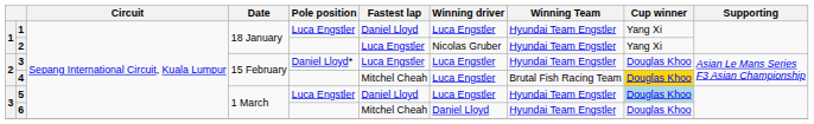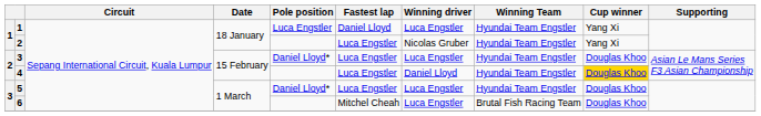4 | Fastest lap: Mitchel Cheah -> Luca Engstler
4 | Winning driver: Luca Engstler -> Daniel Lloyd
4 | Winning Team: Brutal Fish Racing Team -> Hyundai Team Engstler
5 | Pole position: Luca Engstler -> Daniel Lloyd*
5 | Fastest lap: Daniel Lloyd -> Luca Engstler
5 | Cup winner: lightblue background -> no background
6 | Winning driver: Daniel Lloyd -> Luca Engstler
6 | Winning Team: Hyundai Team Engstler -> Brutal Fish Racing Team
